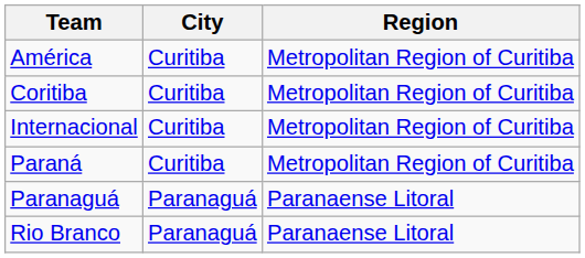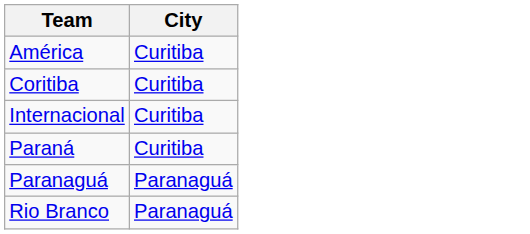- column: Region | Metropolitan Region of Curitiba | Metropolitan Region of Curitiba | Metropolitan Region of Curitiba | Metropolitan Region of Curitiba | Paranaense Litoral | Paranaense Litoral
